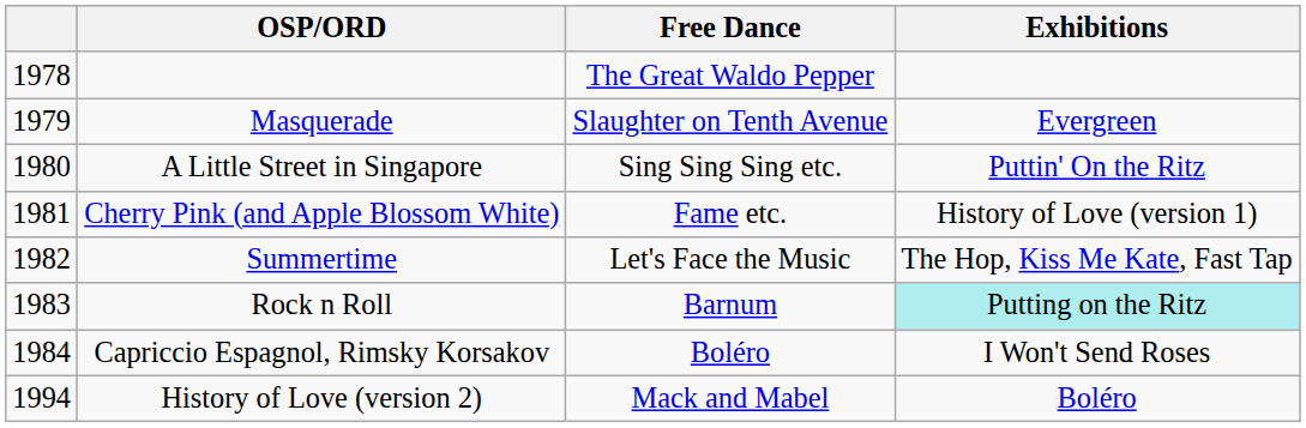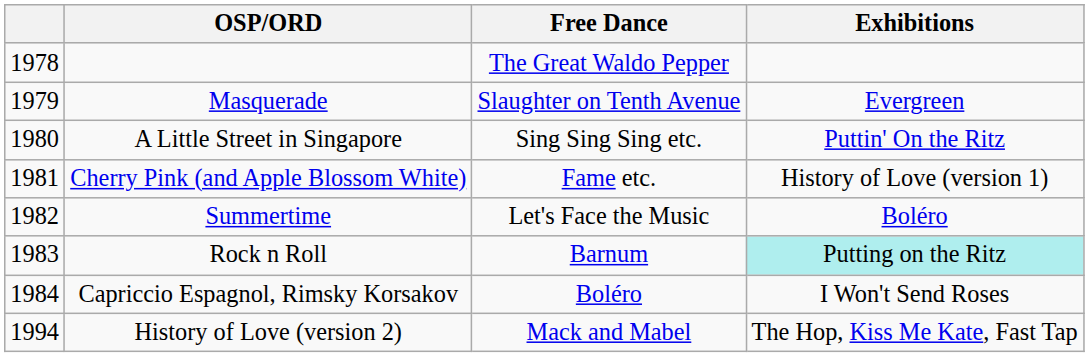Summertime | Exhibitions: The Hop, Kiss Me Kate, Fast Tap -> Boléro
History of Love (version 2) | Exhibitions: Boléro -> The Hop, Kiss Me Kate, Fast Tap
